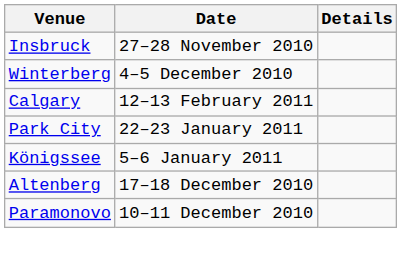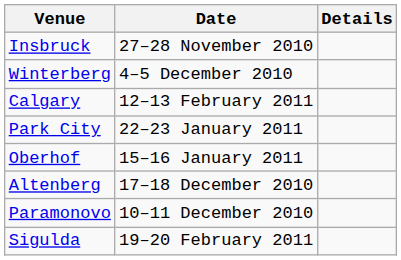- row: Königssee | 5–6 January 2011
+ row: Oberhof | 15–16 January 2011
+ row: Sigulda | 19–20 February 2011
